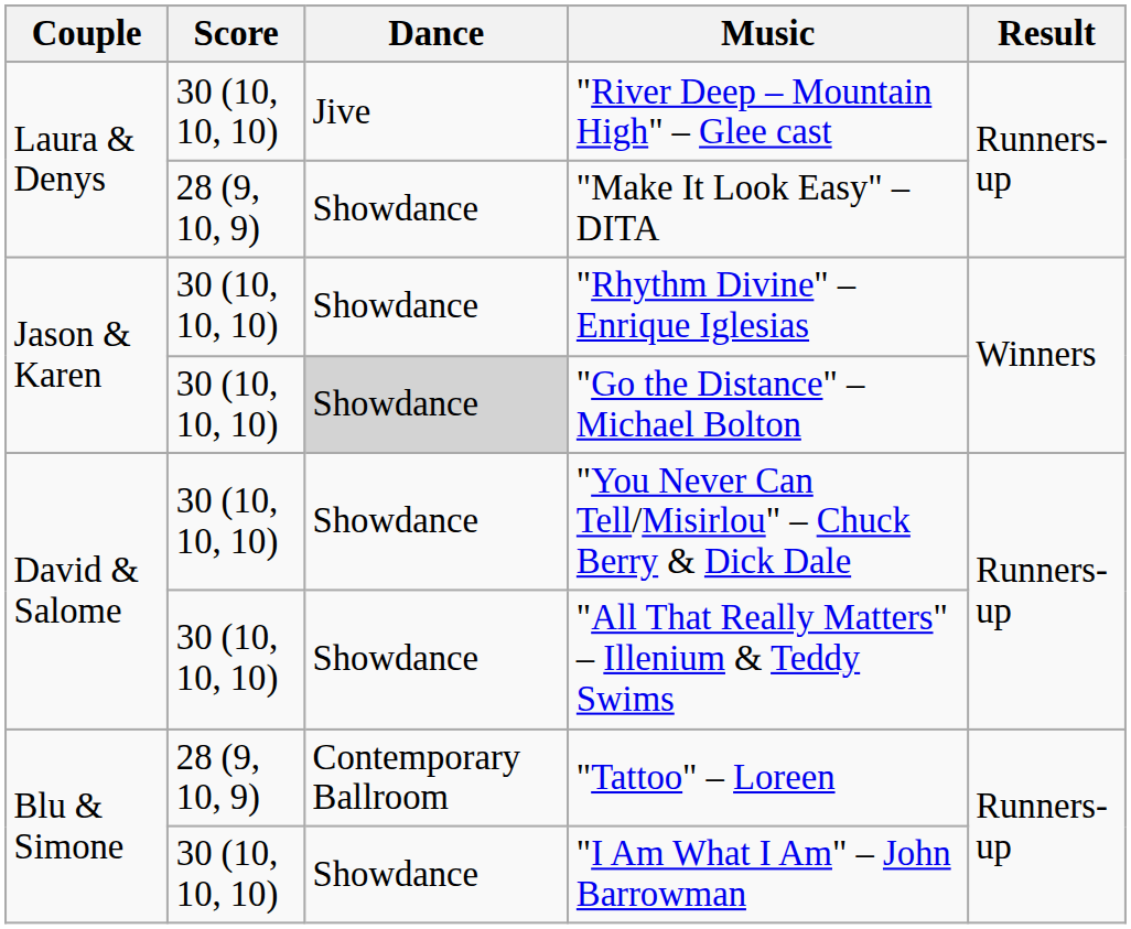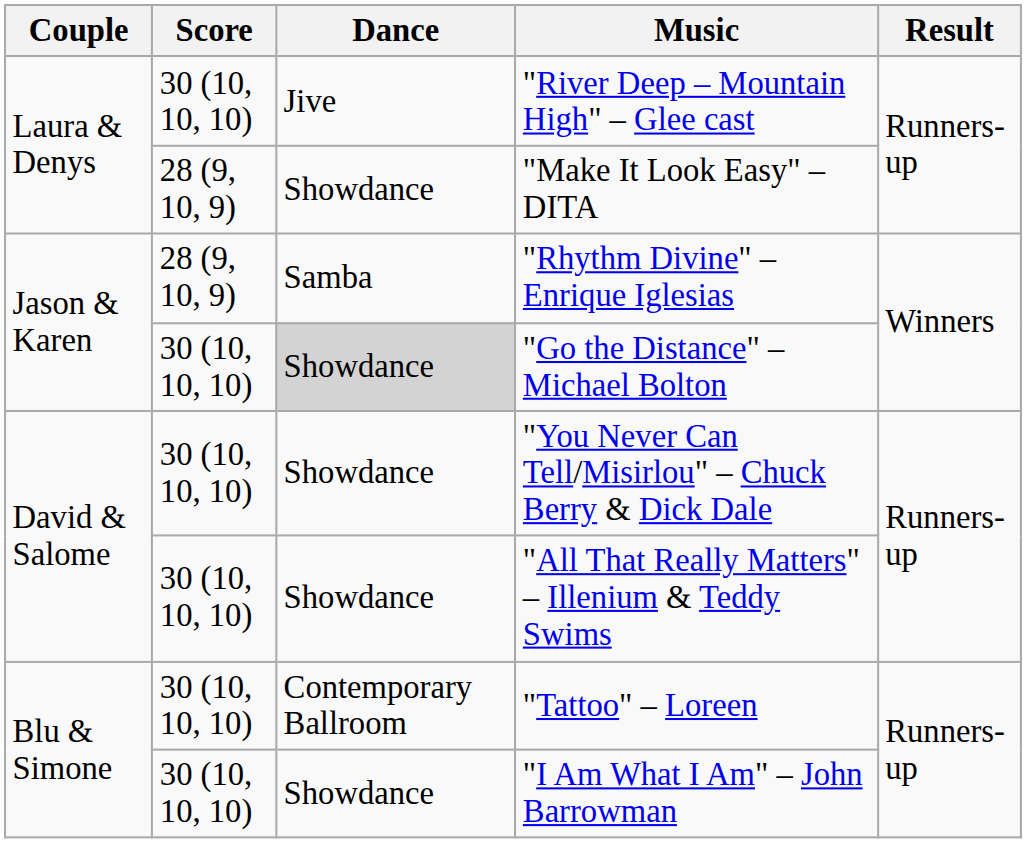"Rhythm Divine" – Enrique Iglesias | Score: 30 (10, 10, 10) -> 28 (9, 10, 9)
"Rhythm Divine" – Enrique Iglesias | Dance: Showdance -> Samba
"Tattoo" – Loreen | Score: 28 (9, 10, 9) -> 30 (10, 10, 10)
